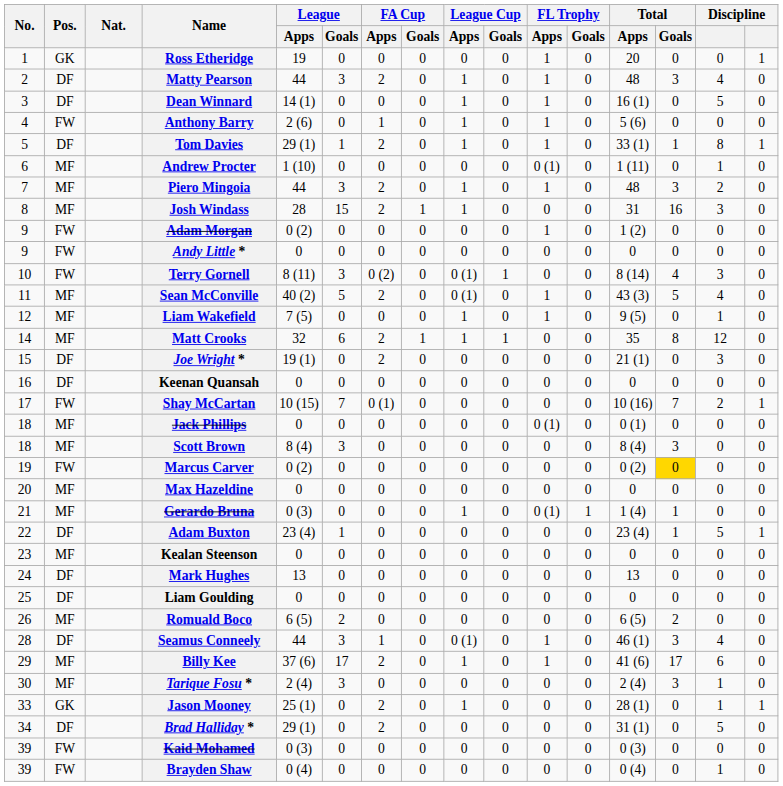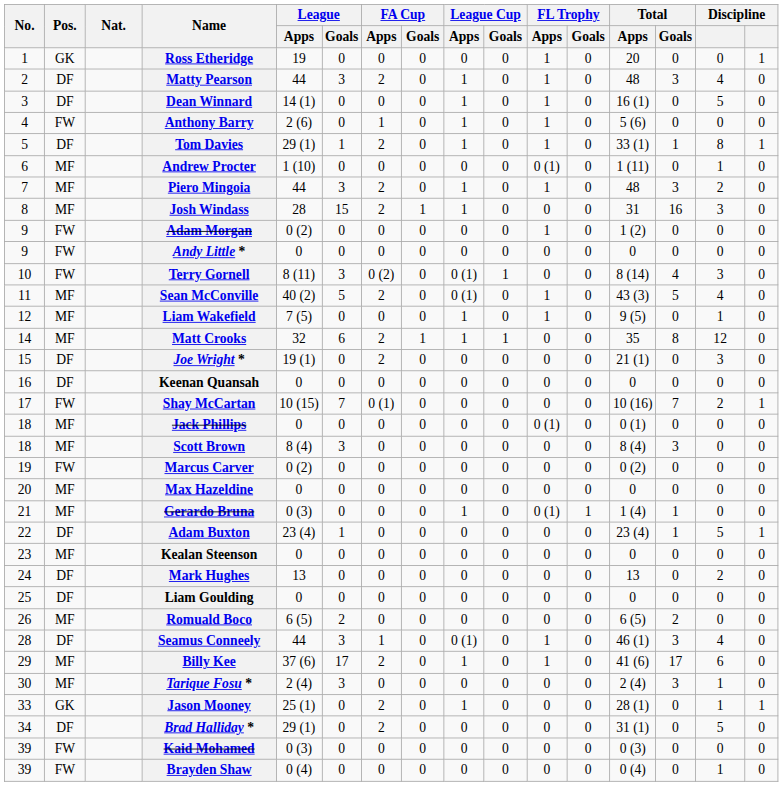Marcus Carver | Total / Goals: gold background -> no background
Mark Hughes | column 15: 0 -> 2
